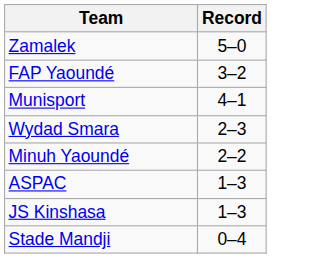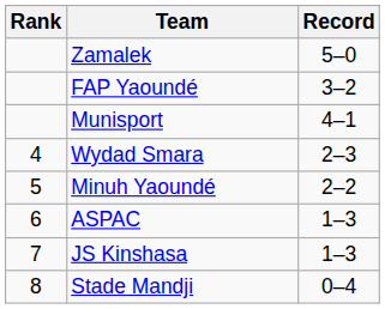+ column: Rank | 4 | 5 | 6 | 7 | 8
